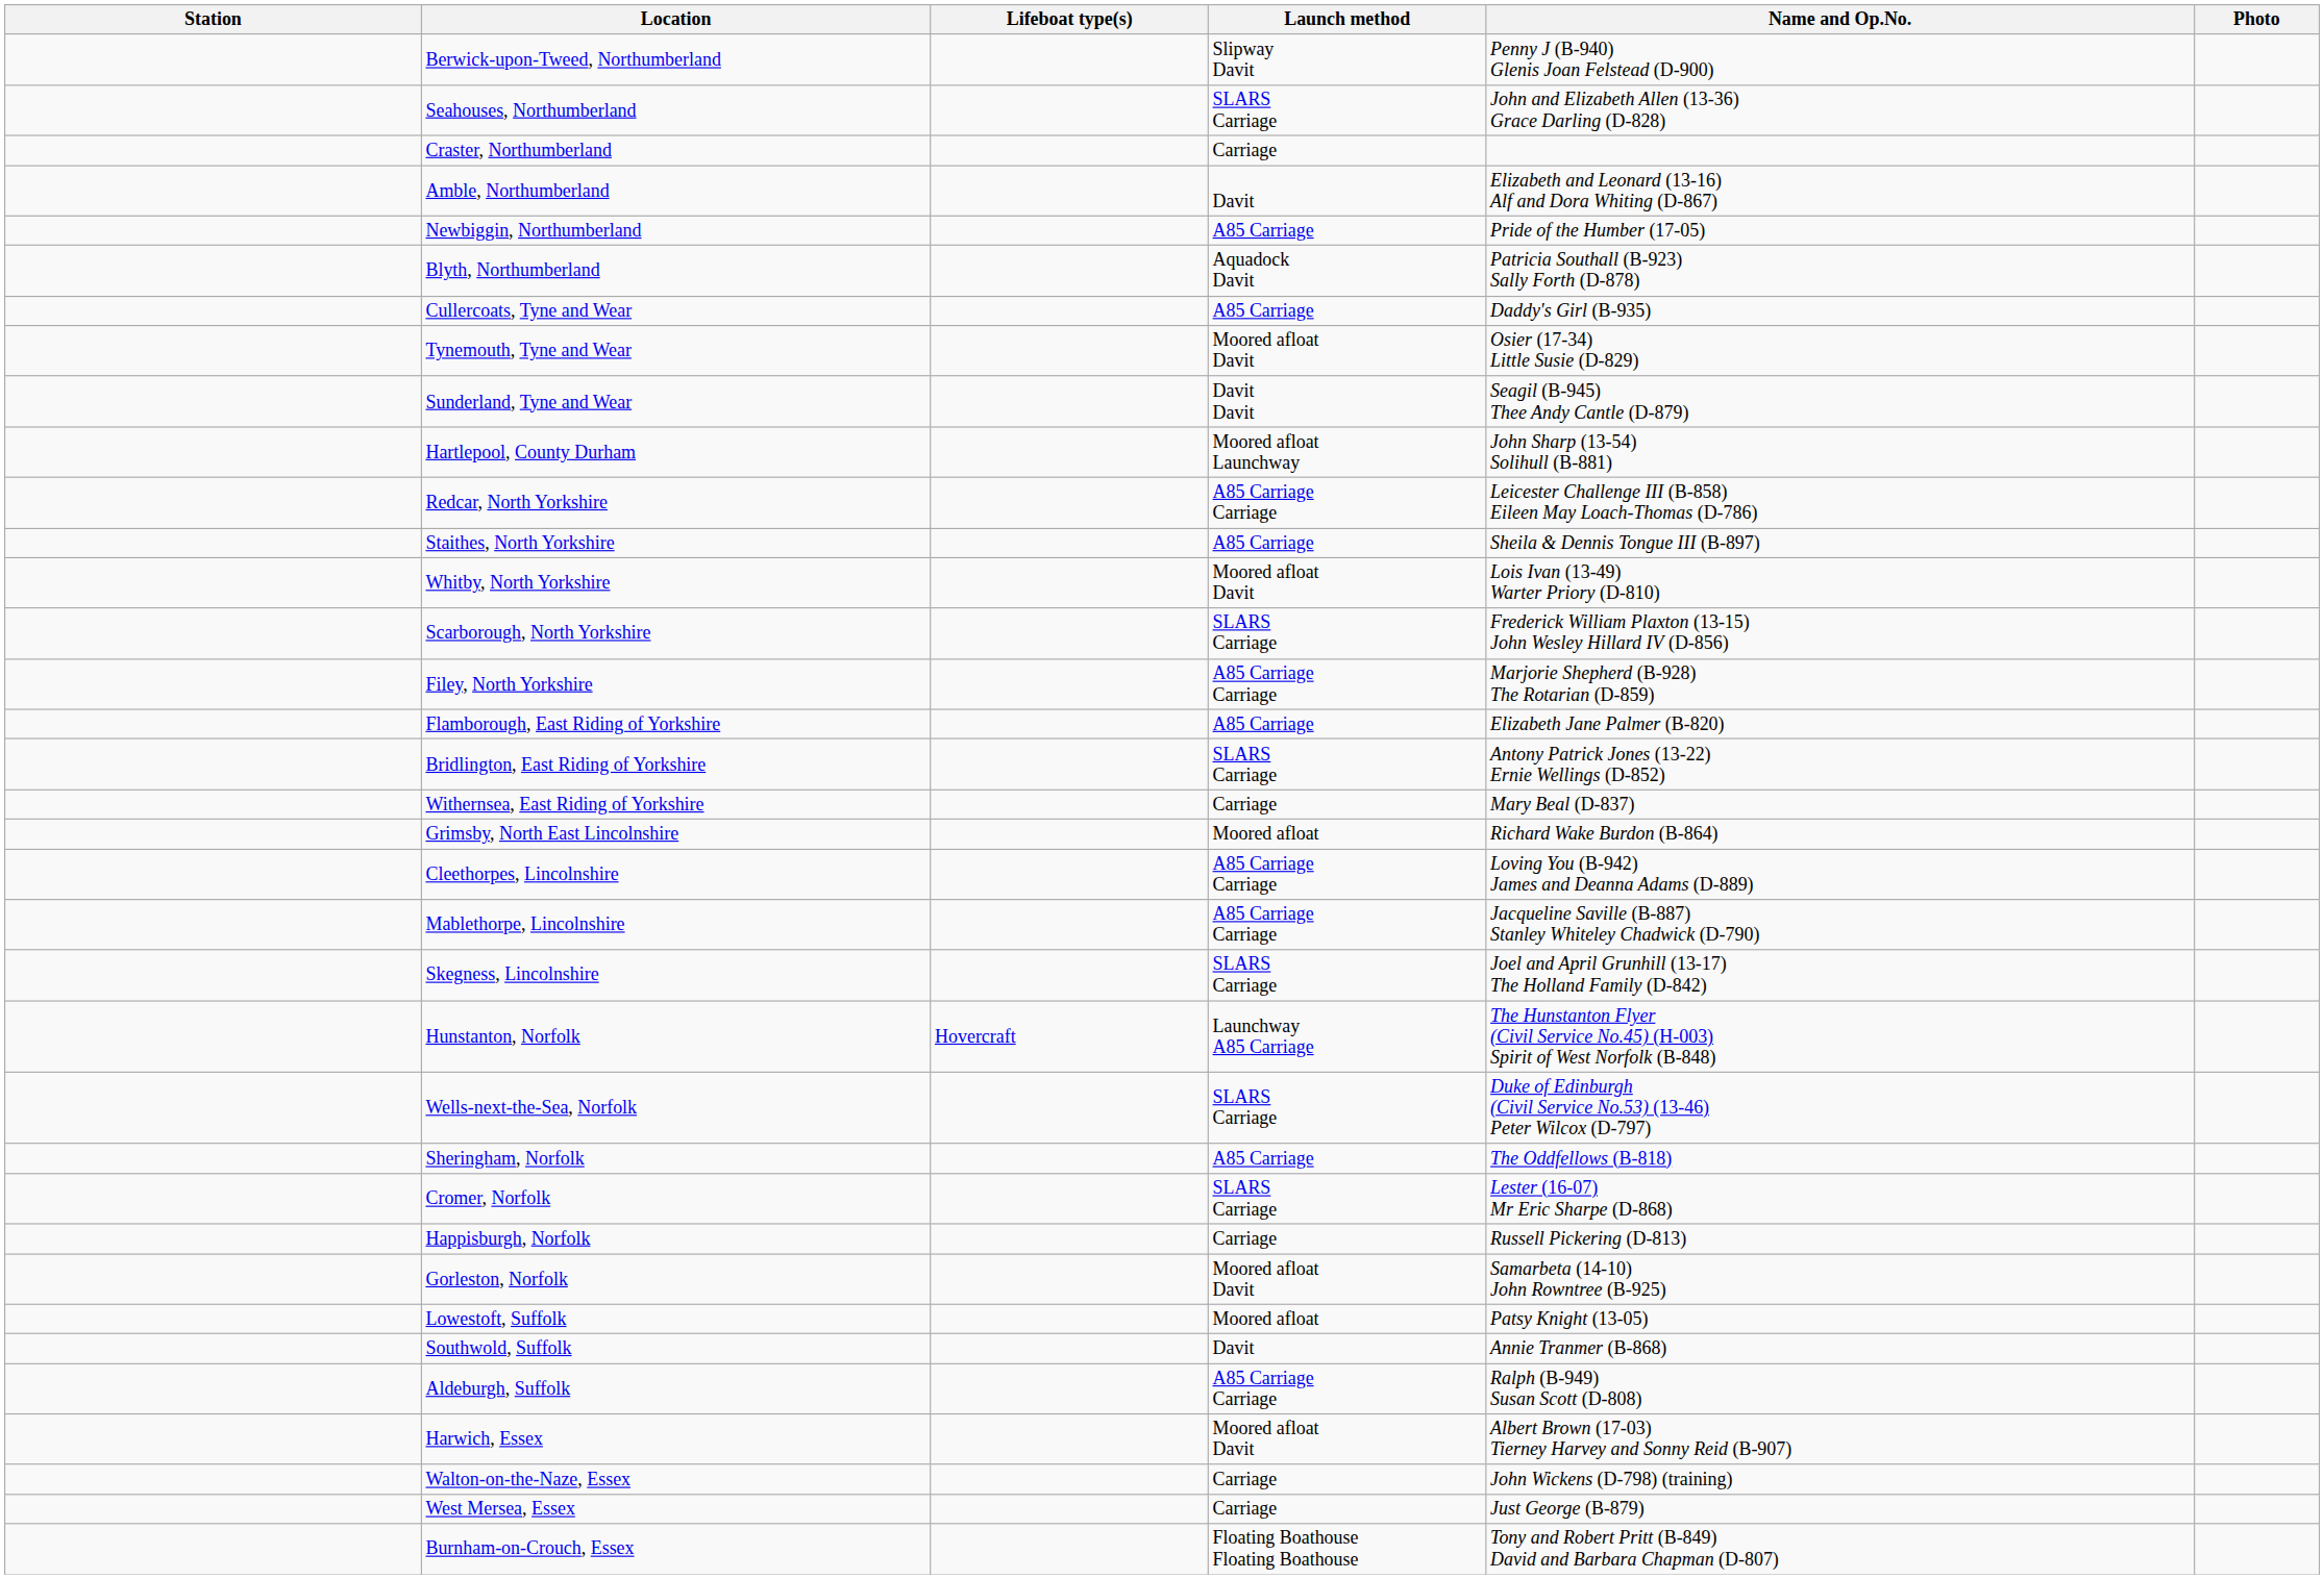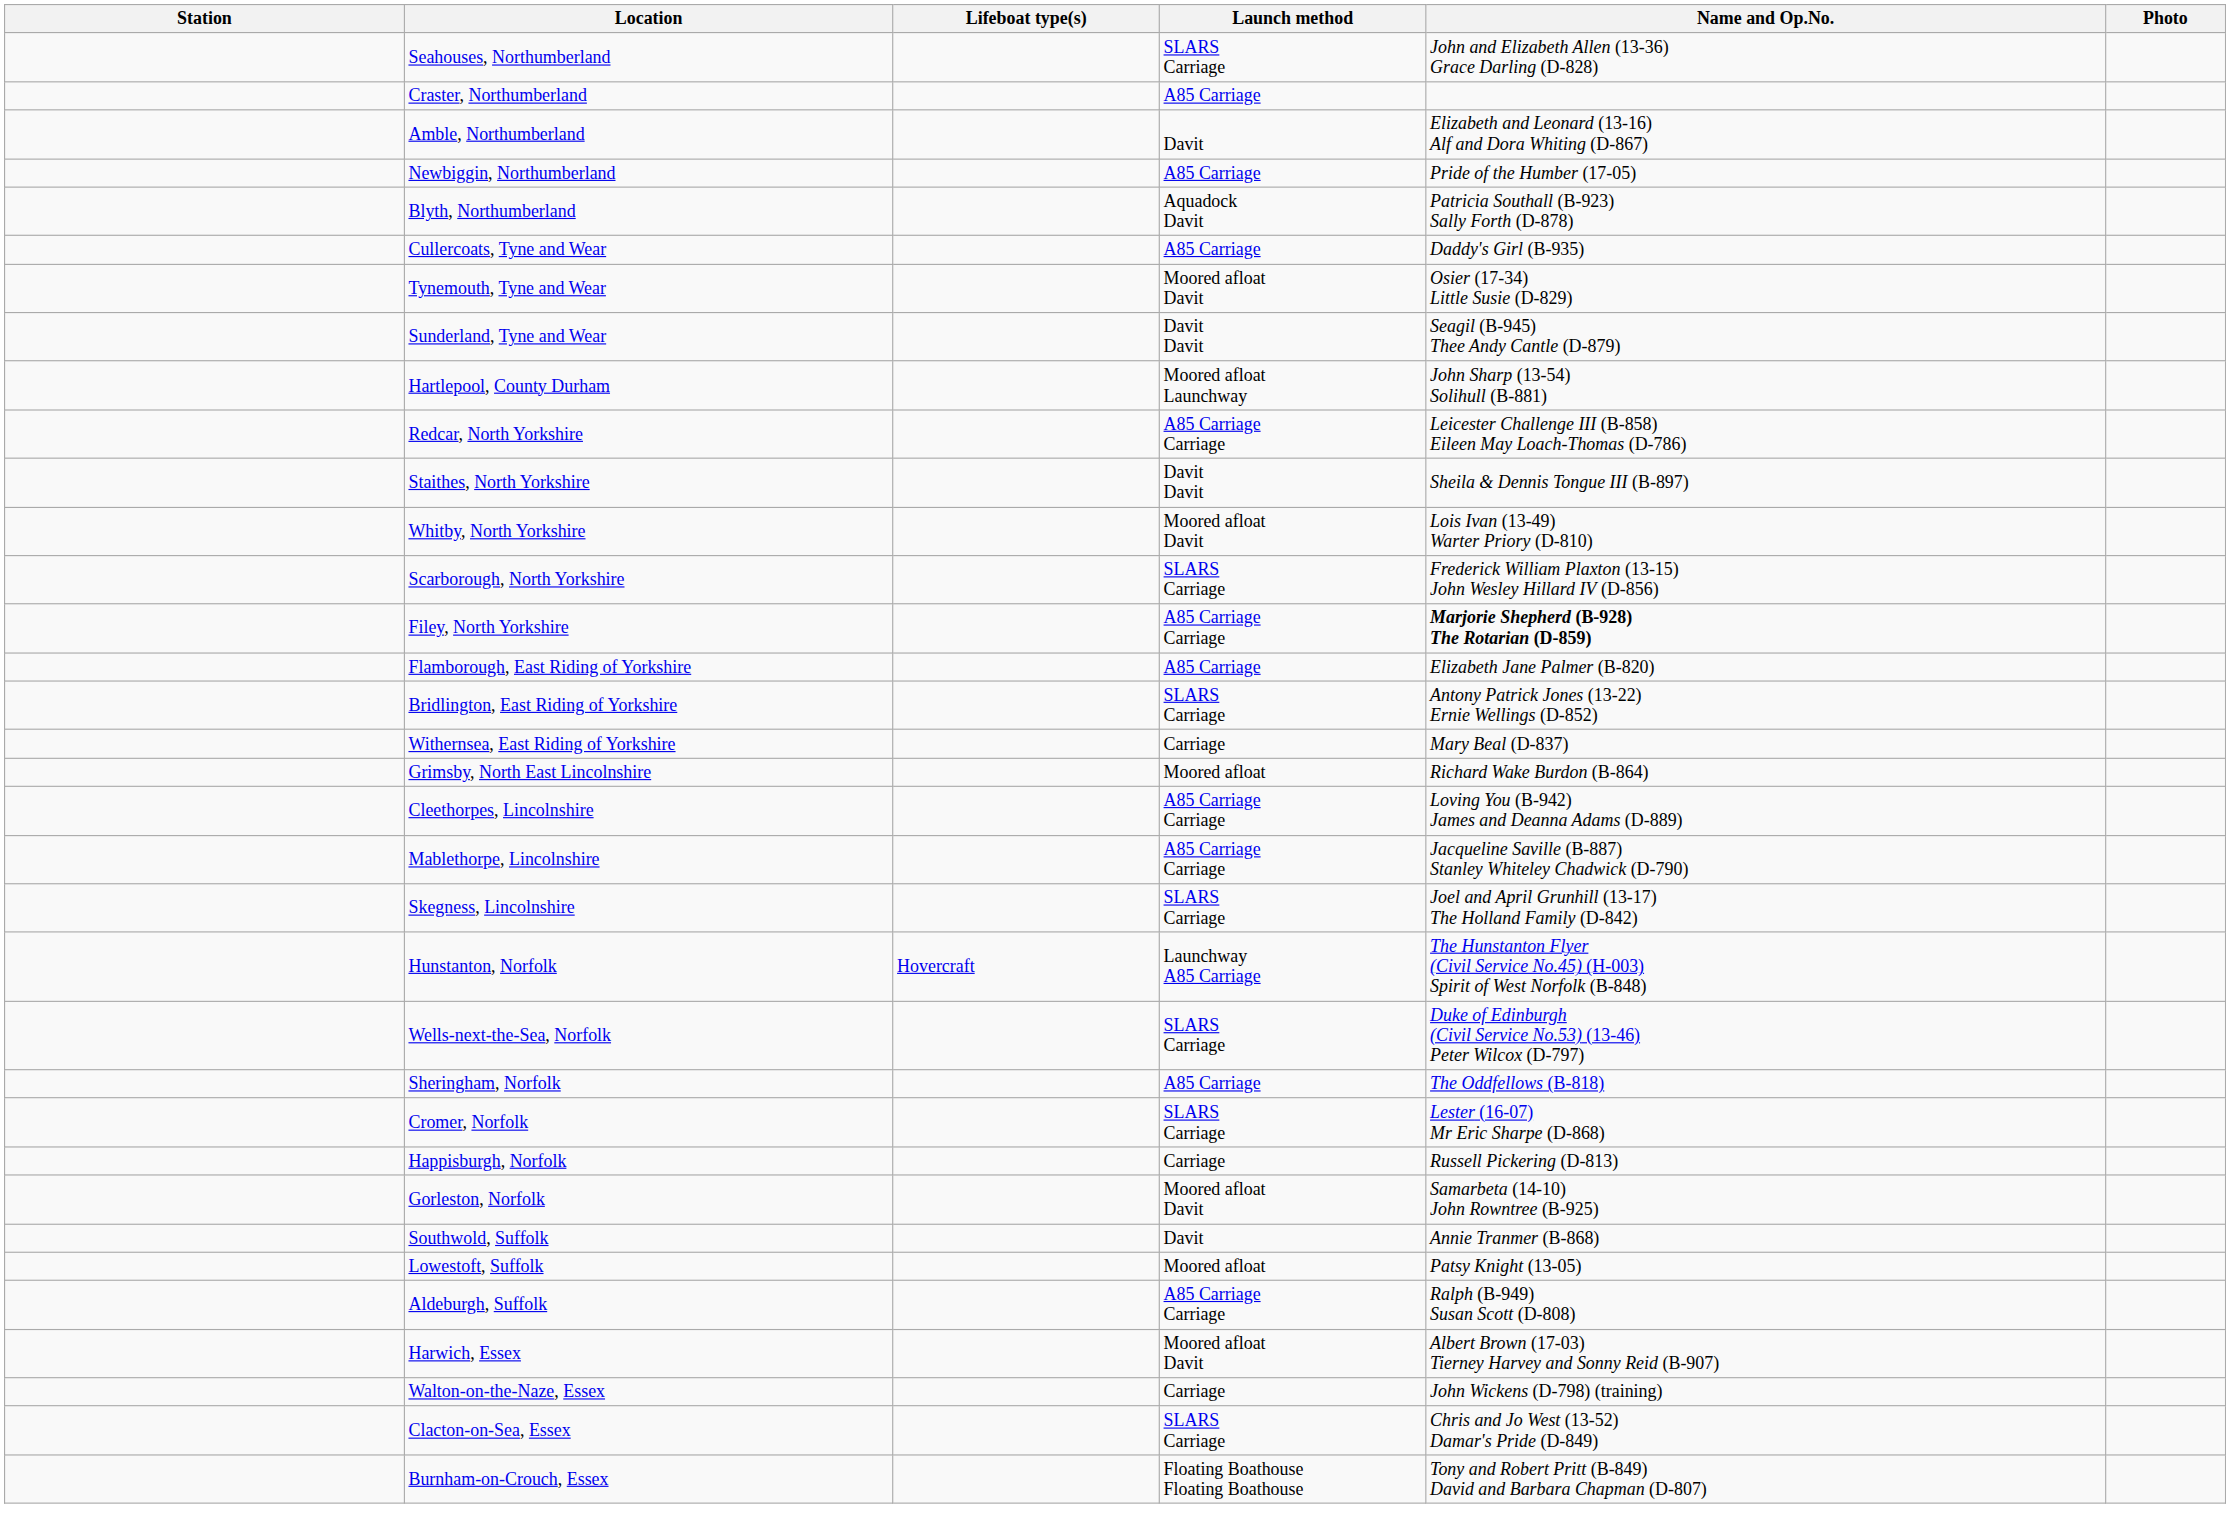- row: Berwick-upon-Tweed, Northumberland | Slipway Davit | Penny J (B-940) Glenis Joan Felstead (D-900)
Craster, Northumberland | Launch method: Carriage -> A85 Carriage
Staithes, North Yorkshire | Launch method: A85 Carriage -> Davit Davit
Filey, North Yorkshire | Name and Op.No.: normal -> bold
rows swapped: Lowestoft, Suffolk <-> Southwold, Suffolk
+ row: Clacton-on-Sea, Essex | SLARS Carriage | Chris and Jo West (13-52) Damar's Pride (D-849)
- row: West Mersea, Essex | Carriage | Just George (B-879)
